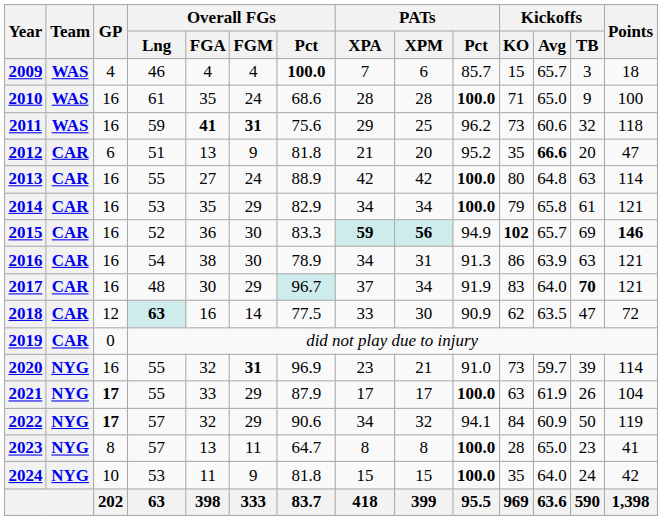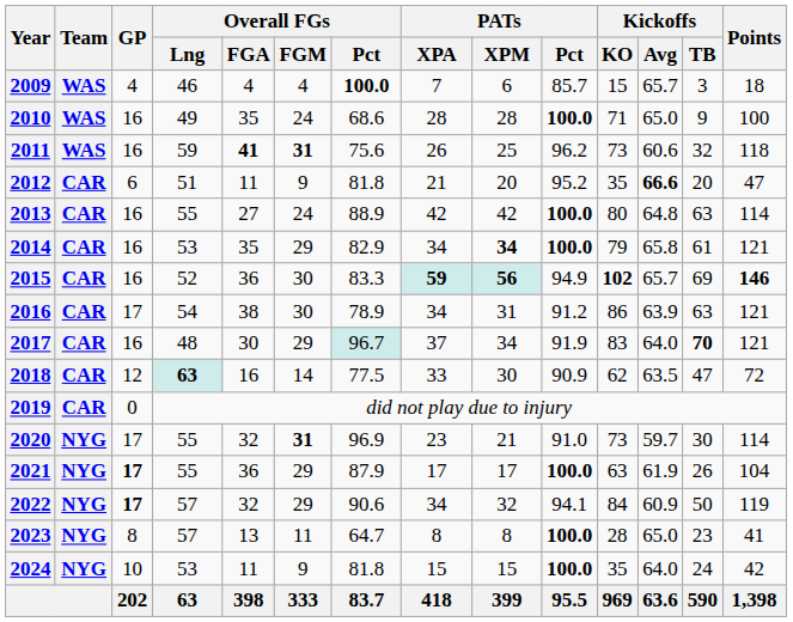2010 | Overall FGs / Lng: 61 -> 49
2011 | PATs / XPA: 29 -> 26
2012 | Overall FGs / FGA: 13 -> 11
2014 | PATs / XPM: normal -> bold
2016 | GP: 16 -> 17
2016 | PATs / Pct: 91.3 -> 91.2
2020 | GP: 16 -> 17
2020 | Kickoffs / TB: 39 -> 30
2021 | Overall FGs / FGA: 33 -> 36
